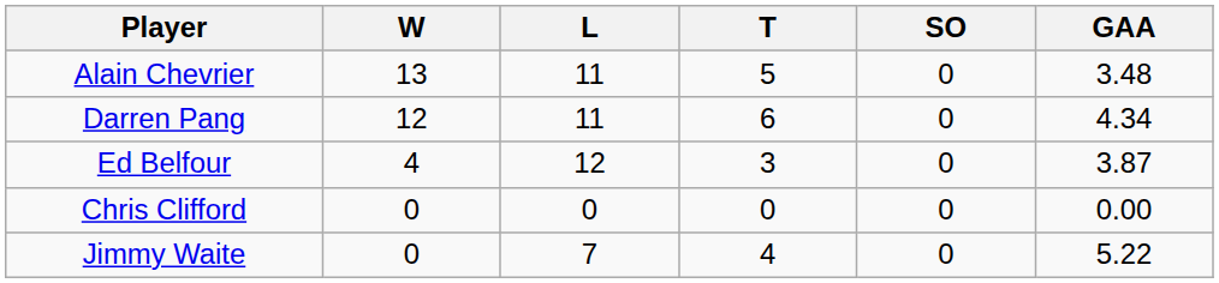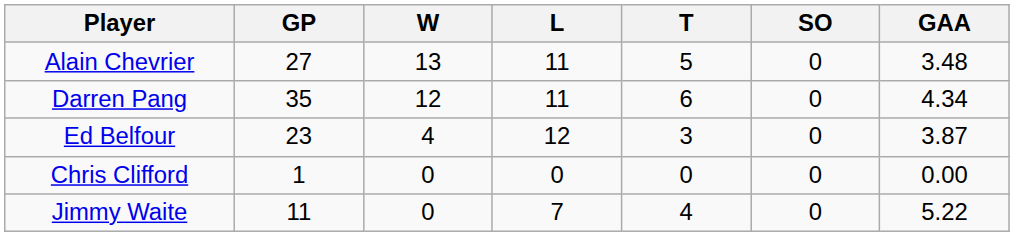+ column: GP | 27 | 35 | 23 | 1 | 11
